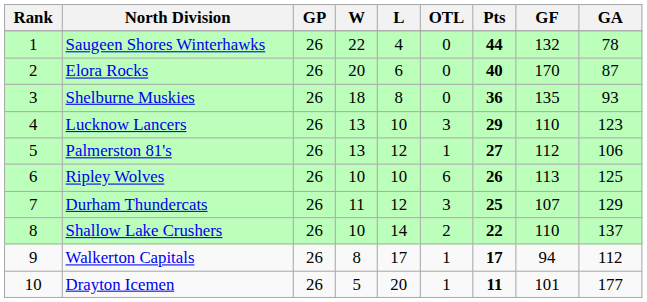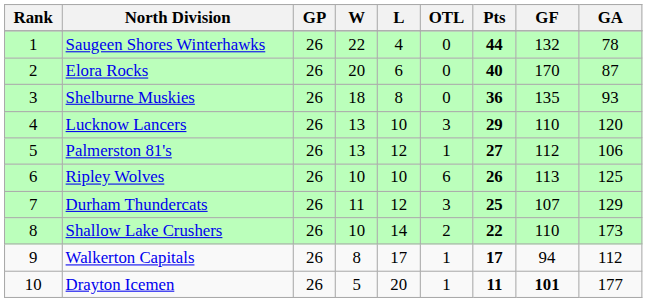Lucknow Lancers | GA: 123 -> 120
Shallow Lake Crushers | GA: 137 -> 173
Drayton Icemen | GF: normal -> bold
